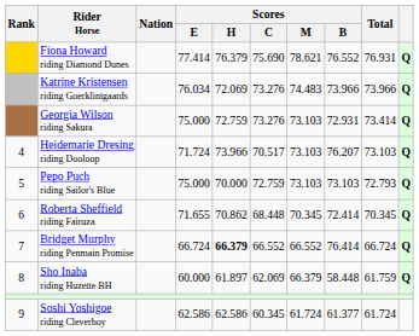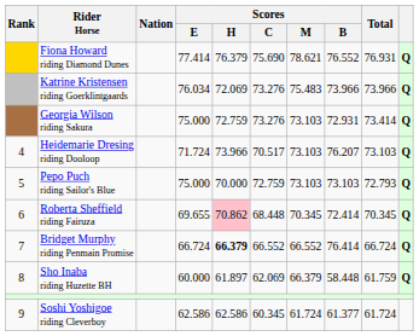Katrine Kristensen riding Goerklintgaards | Scores / M: 74.483 -> 75.483
Roberta Sheffield riding Fairuza | Scores / E: 71.655 -> 69.655
Roberta Sheffield riding Fairuza | Scores / H: no background -> pink background
